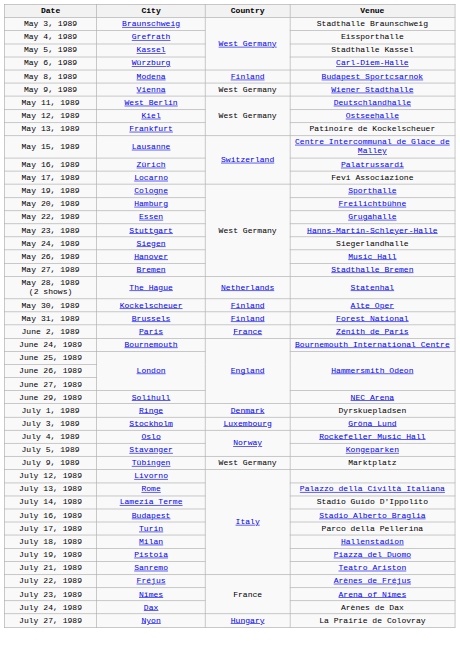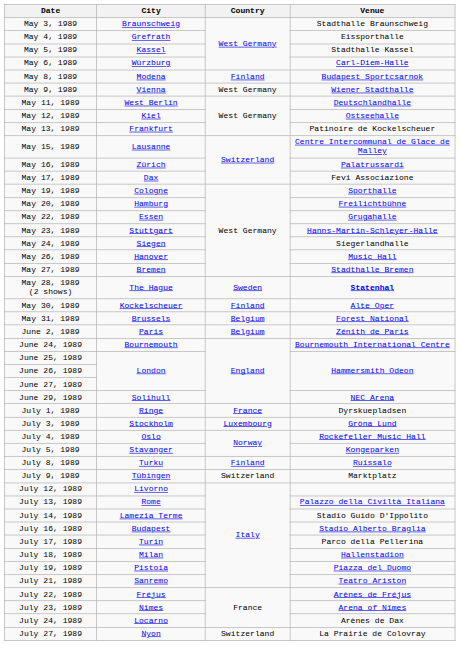May 17, 1989 | City: Locarno -> Dax
May 28, 1989 (2 shows) | Country: Netherlands -> Sweden
May 28, 1989 (2 shows) | Venue: normal -> bold
May 31, 1989 | Country: Finland -> Belgium
June 2, 1989 | Country: France -> Belgium
July 1, 1989 | Country: Denmark -> France
+ row: July 8, 1989 | Turku | Finland | Ruissalo
July 9, 1989 | Country: West Germany -> Switzerland
July 24, 1989 | City: Dax -> Locarno
July 27, 1989 | Country: Hungary -> Switzerland
